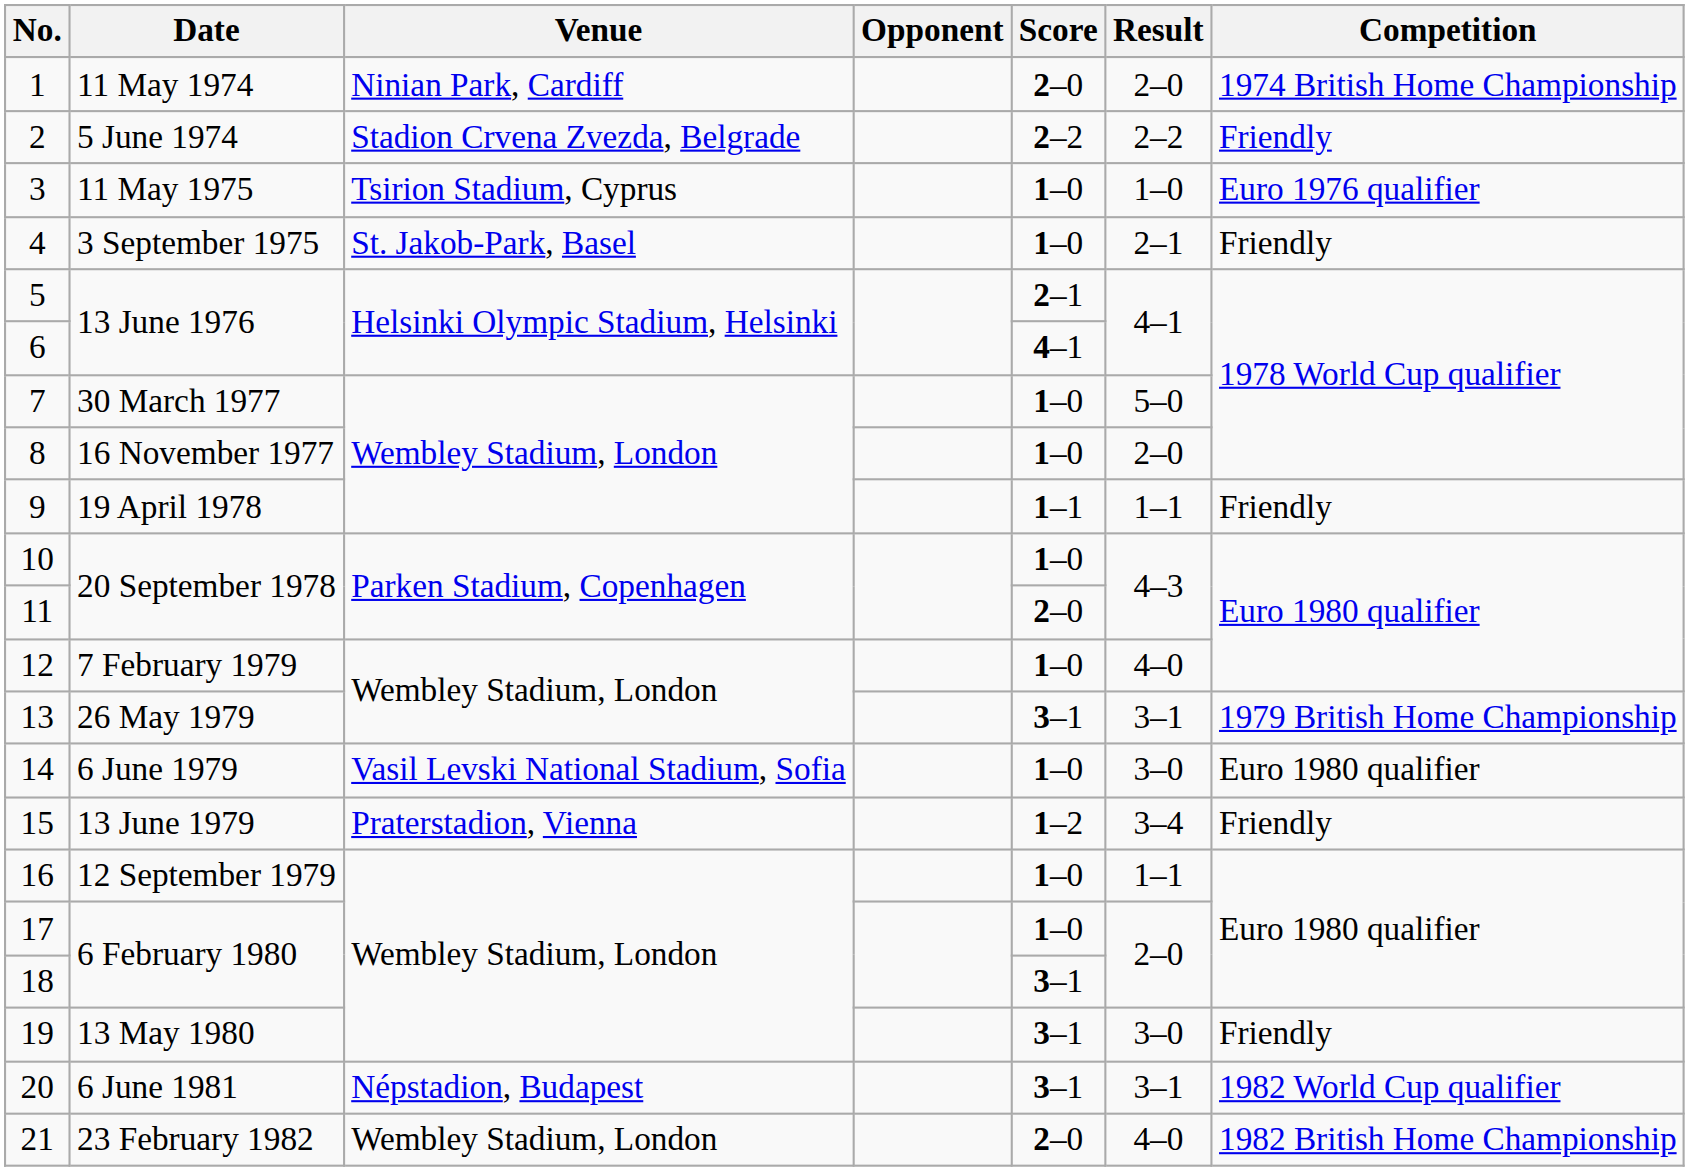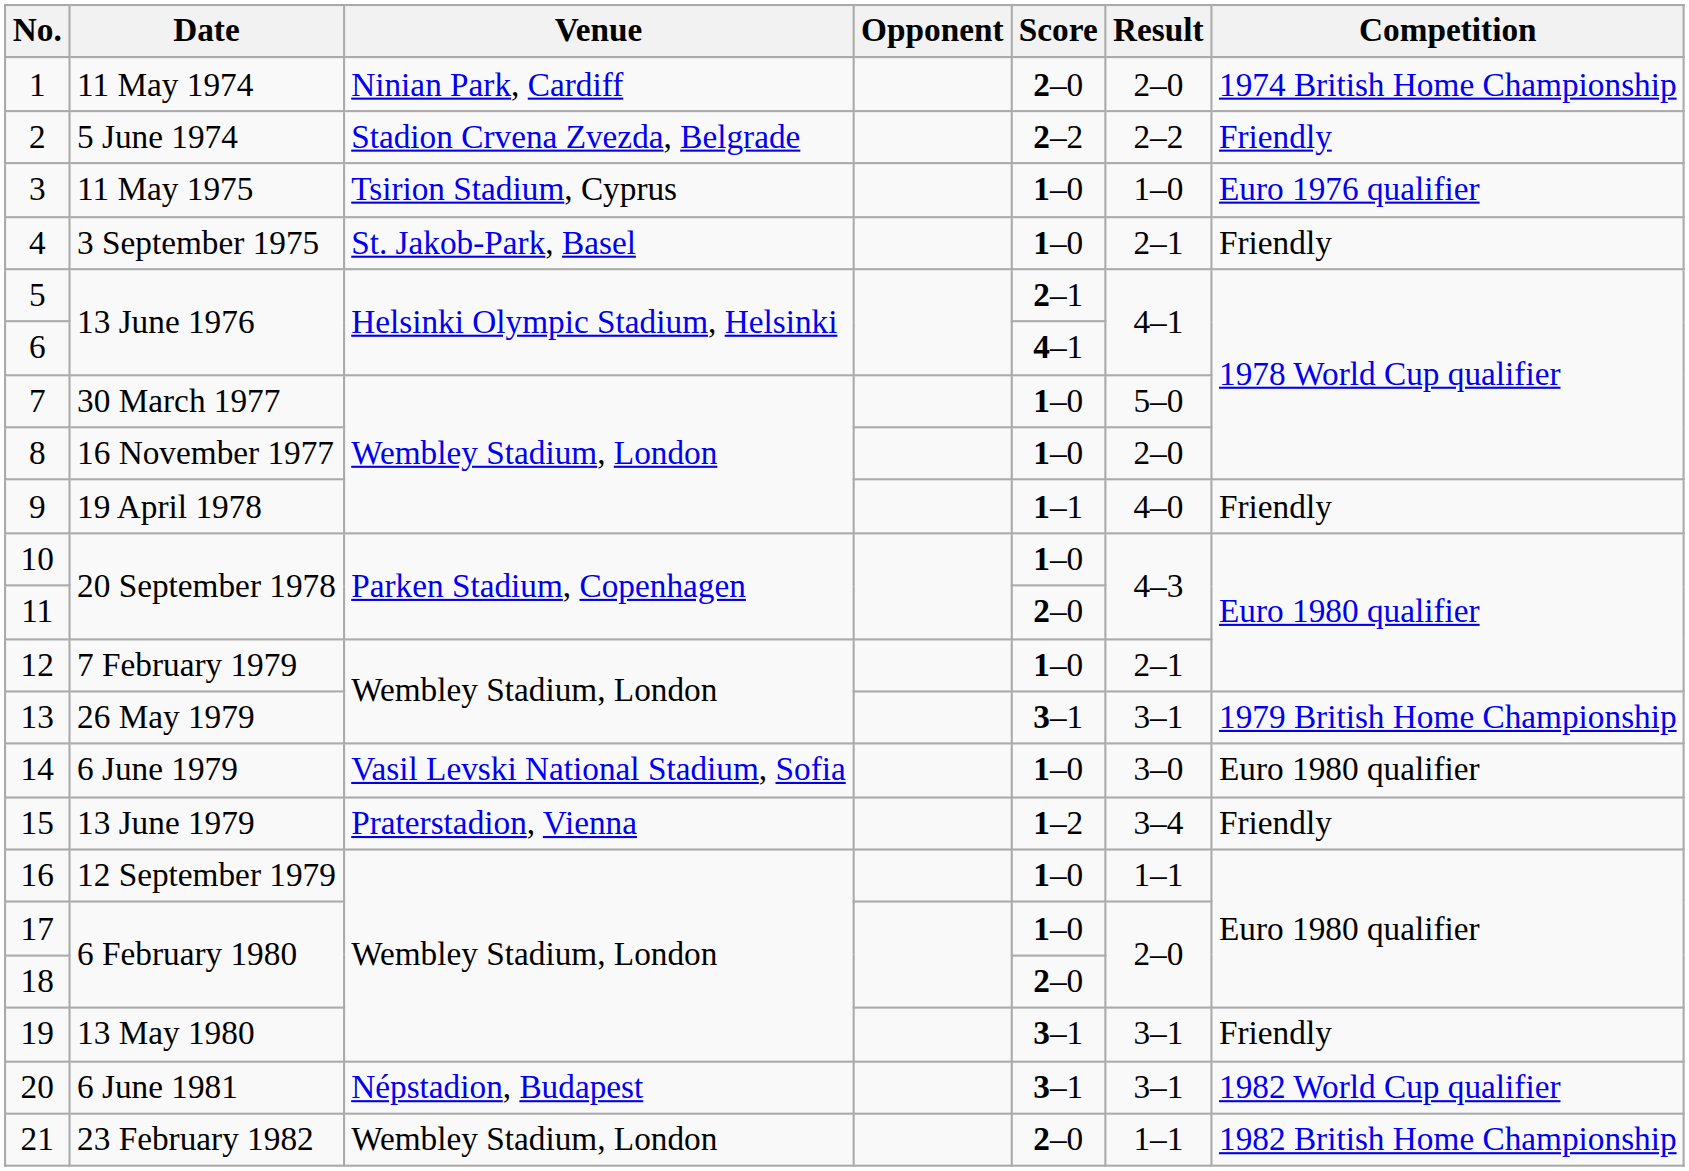9 | Result: 1–1 -> 4–0
12 | Result: 4–0 -> 2–1
18 | Score: 3–1 -> 2–0
19 | Result: 3–0 -> 3–1
21 | Result: 4–0 -> 1–1
